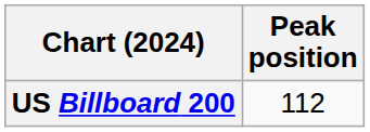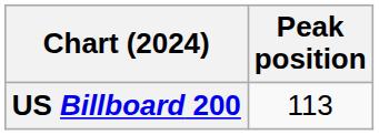US Billboard 200 | Peak position: 112 -> 113
